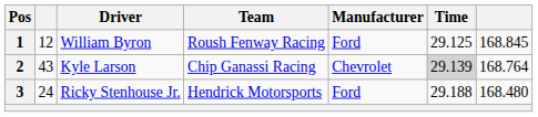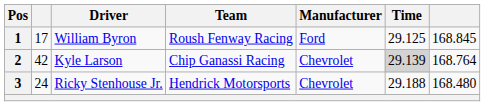1 | column 2: 12 -> 17
2 | column 2: 43 -> 42
3 | Manufacturer: Ford -> Chevrolet
